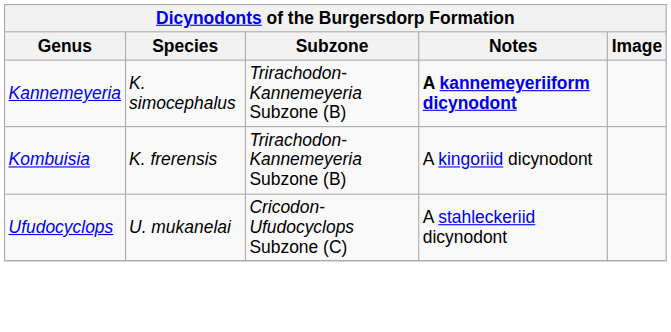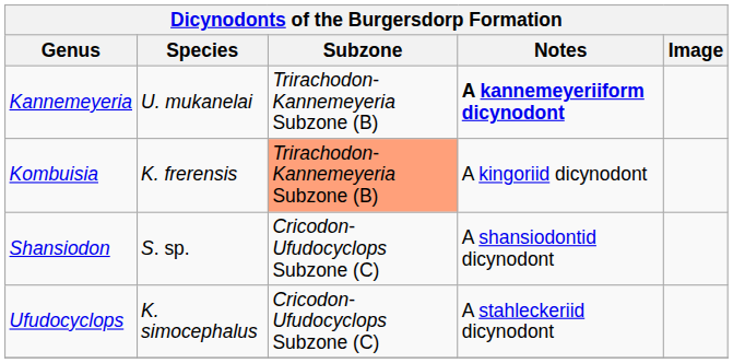Kannemeyeria | Species: K. simocephalus -> U. mukanelai
Kombuisia | Subzone: no background -> lightsalmon background
+ row: Shansiodon | S. sp. | Cricodon-Ufudocyclops Subzone (C) | A shansiodontid dicynodont
Ufudocyclops | Species: U. mukanelai -> K. simocephalus
